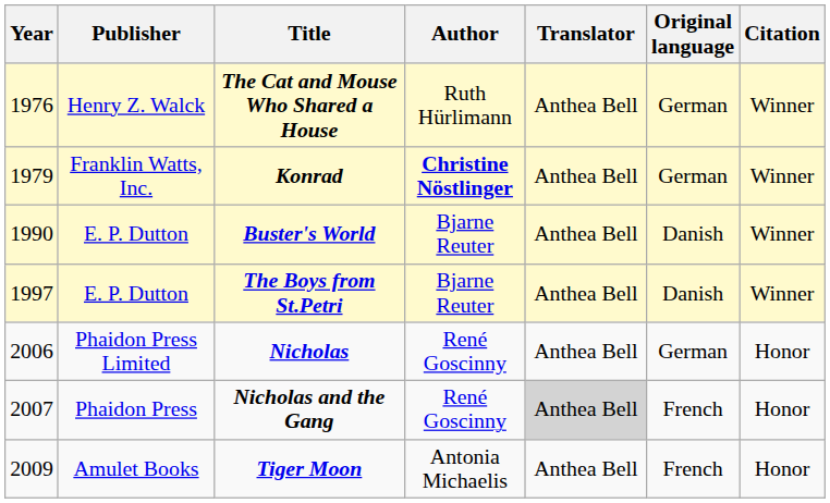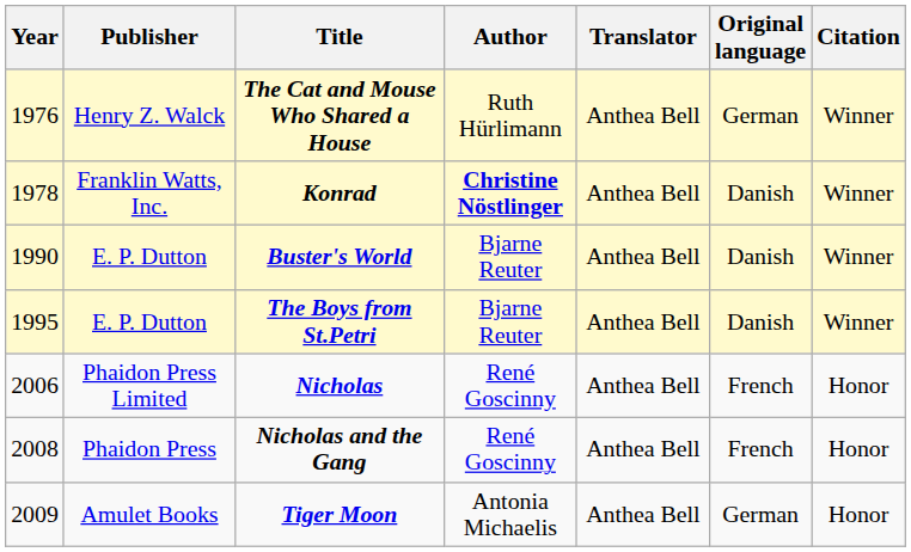Konrad | Year: 1979 -> 1978
Konrad | Original language: German -> Danish
The Boys from St.Petri | Year: 1997 -> 1995
Nicholas | Original language: German -> French
Nicholas and the Gang | Year: 2007 -> 2008
Nicholas and the Gang | Translator: lightgrey background -> no background
Tiger Moon | Original language: French -> German
